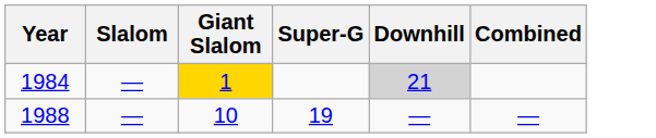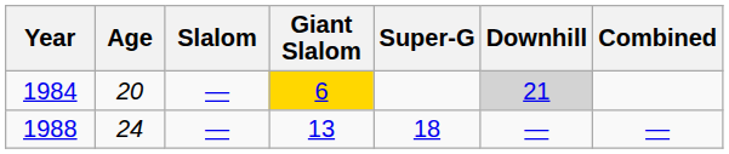+ column: Age | 20 | 24
1984 | Giant Slalom: 1 -> 6
1988 | Giant Slalom: 10 -> 13
1988 | Super-G: 19 -> 18
